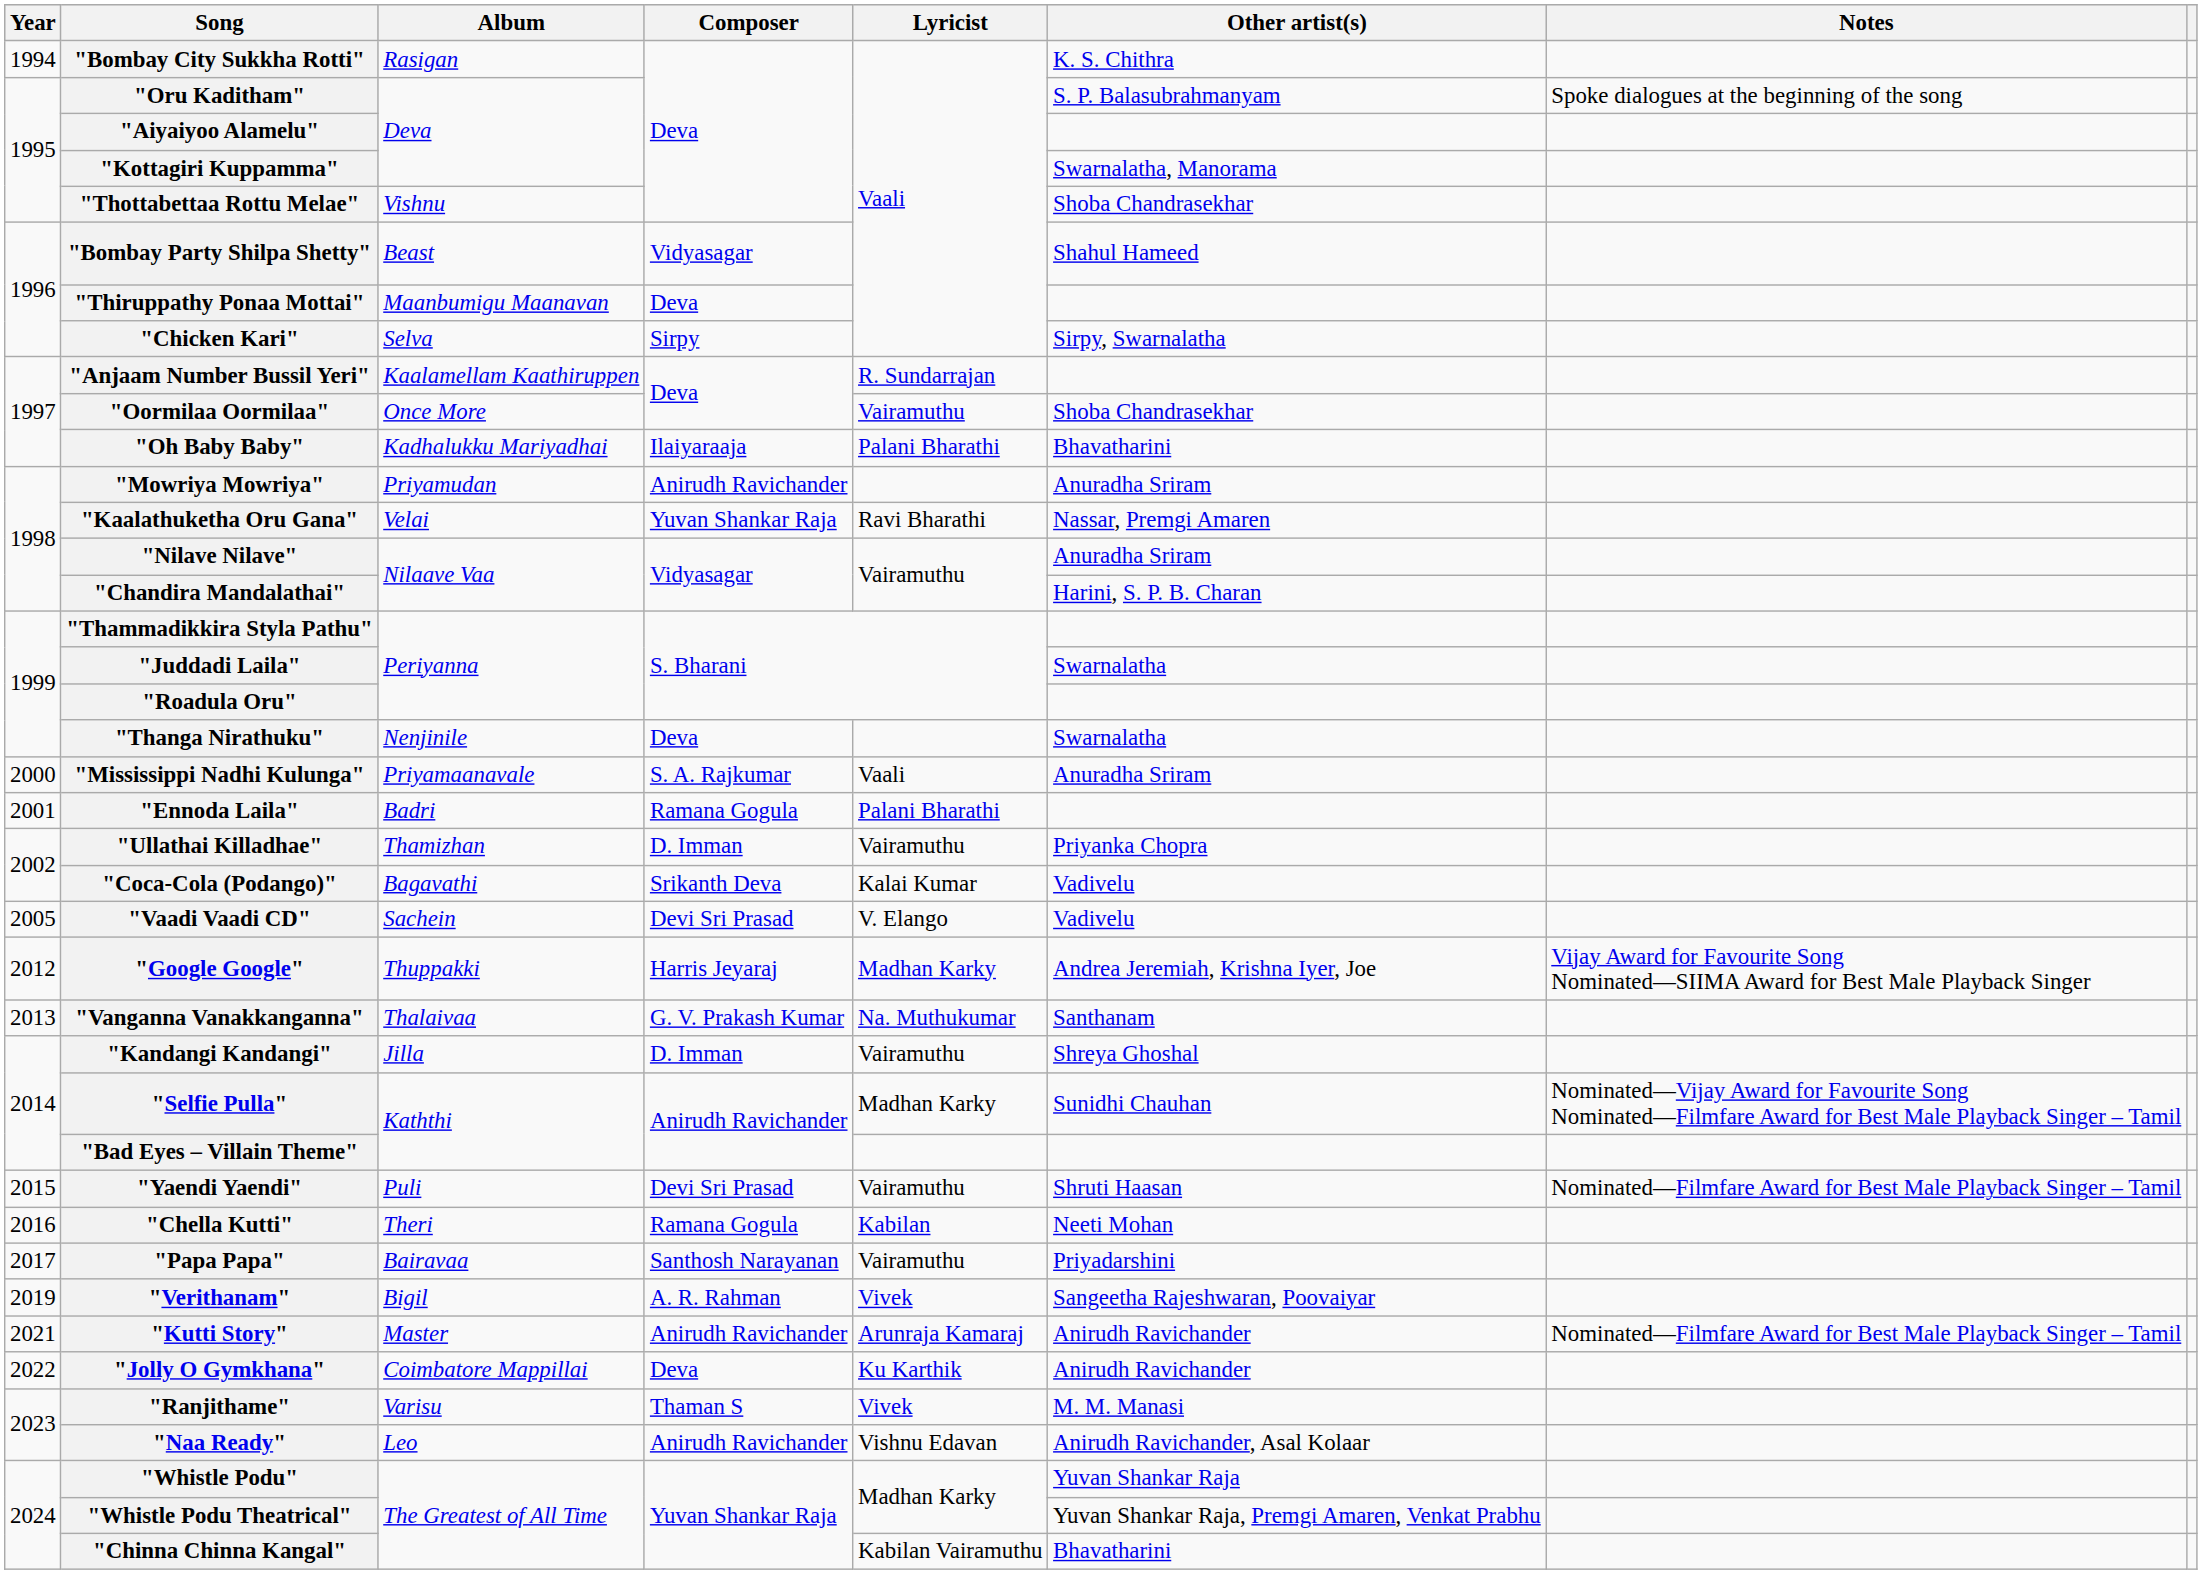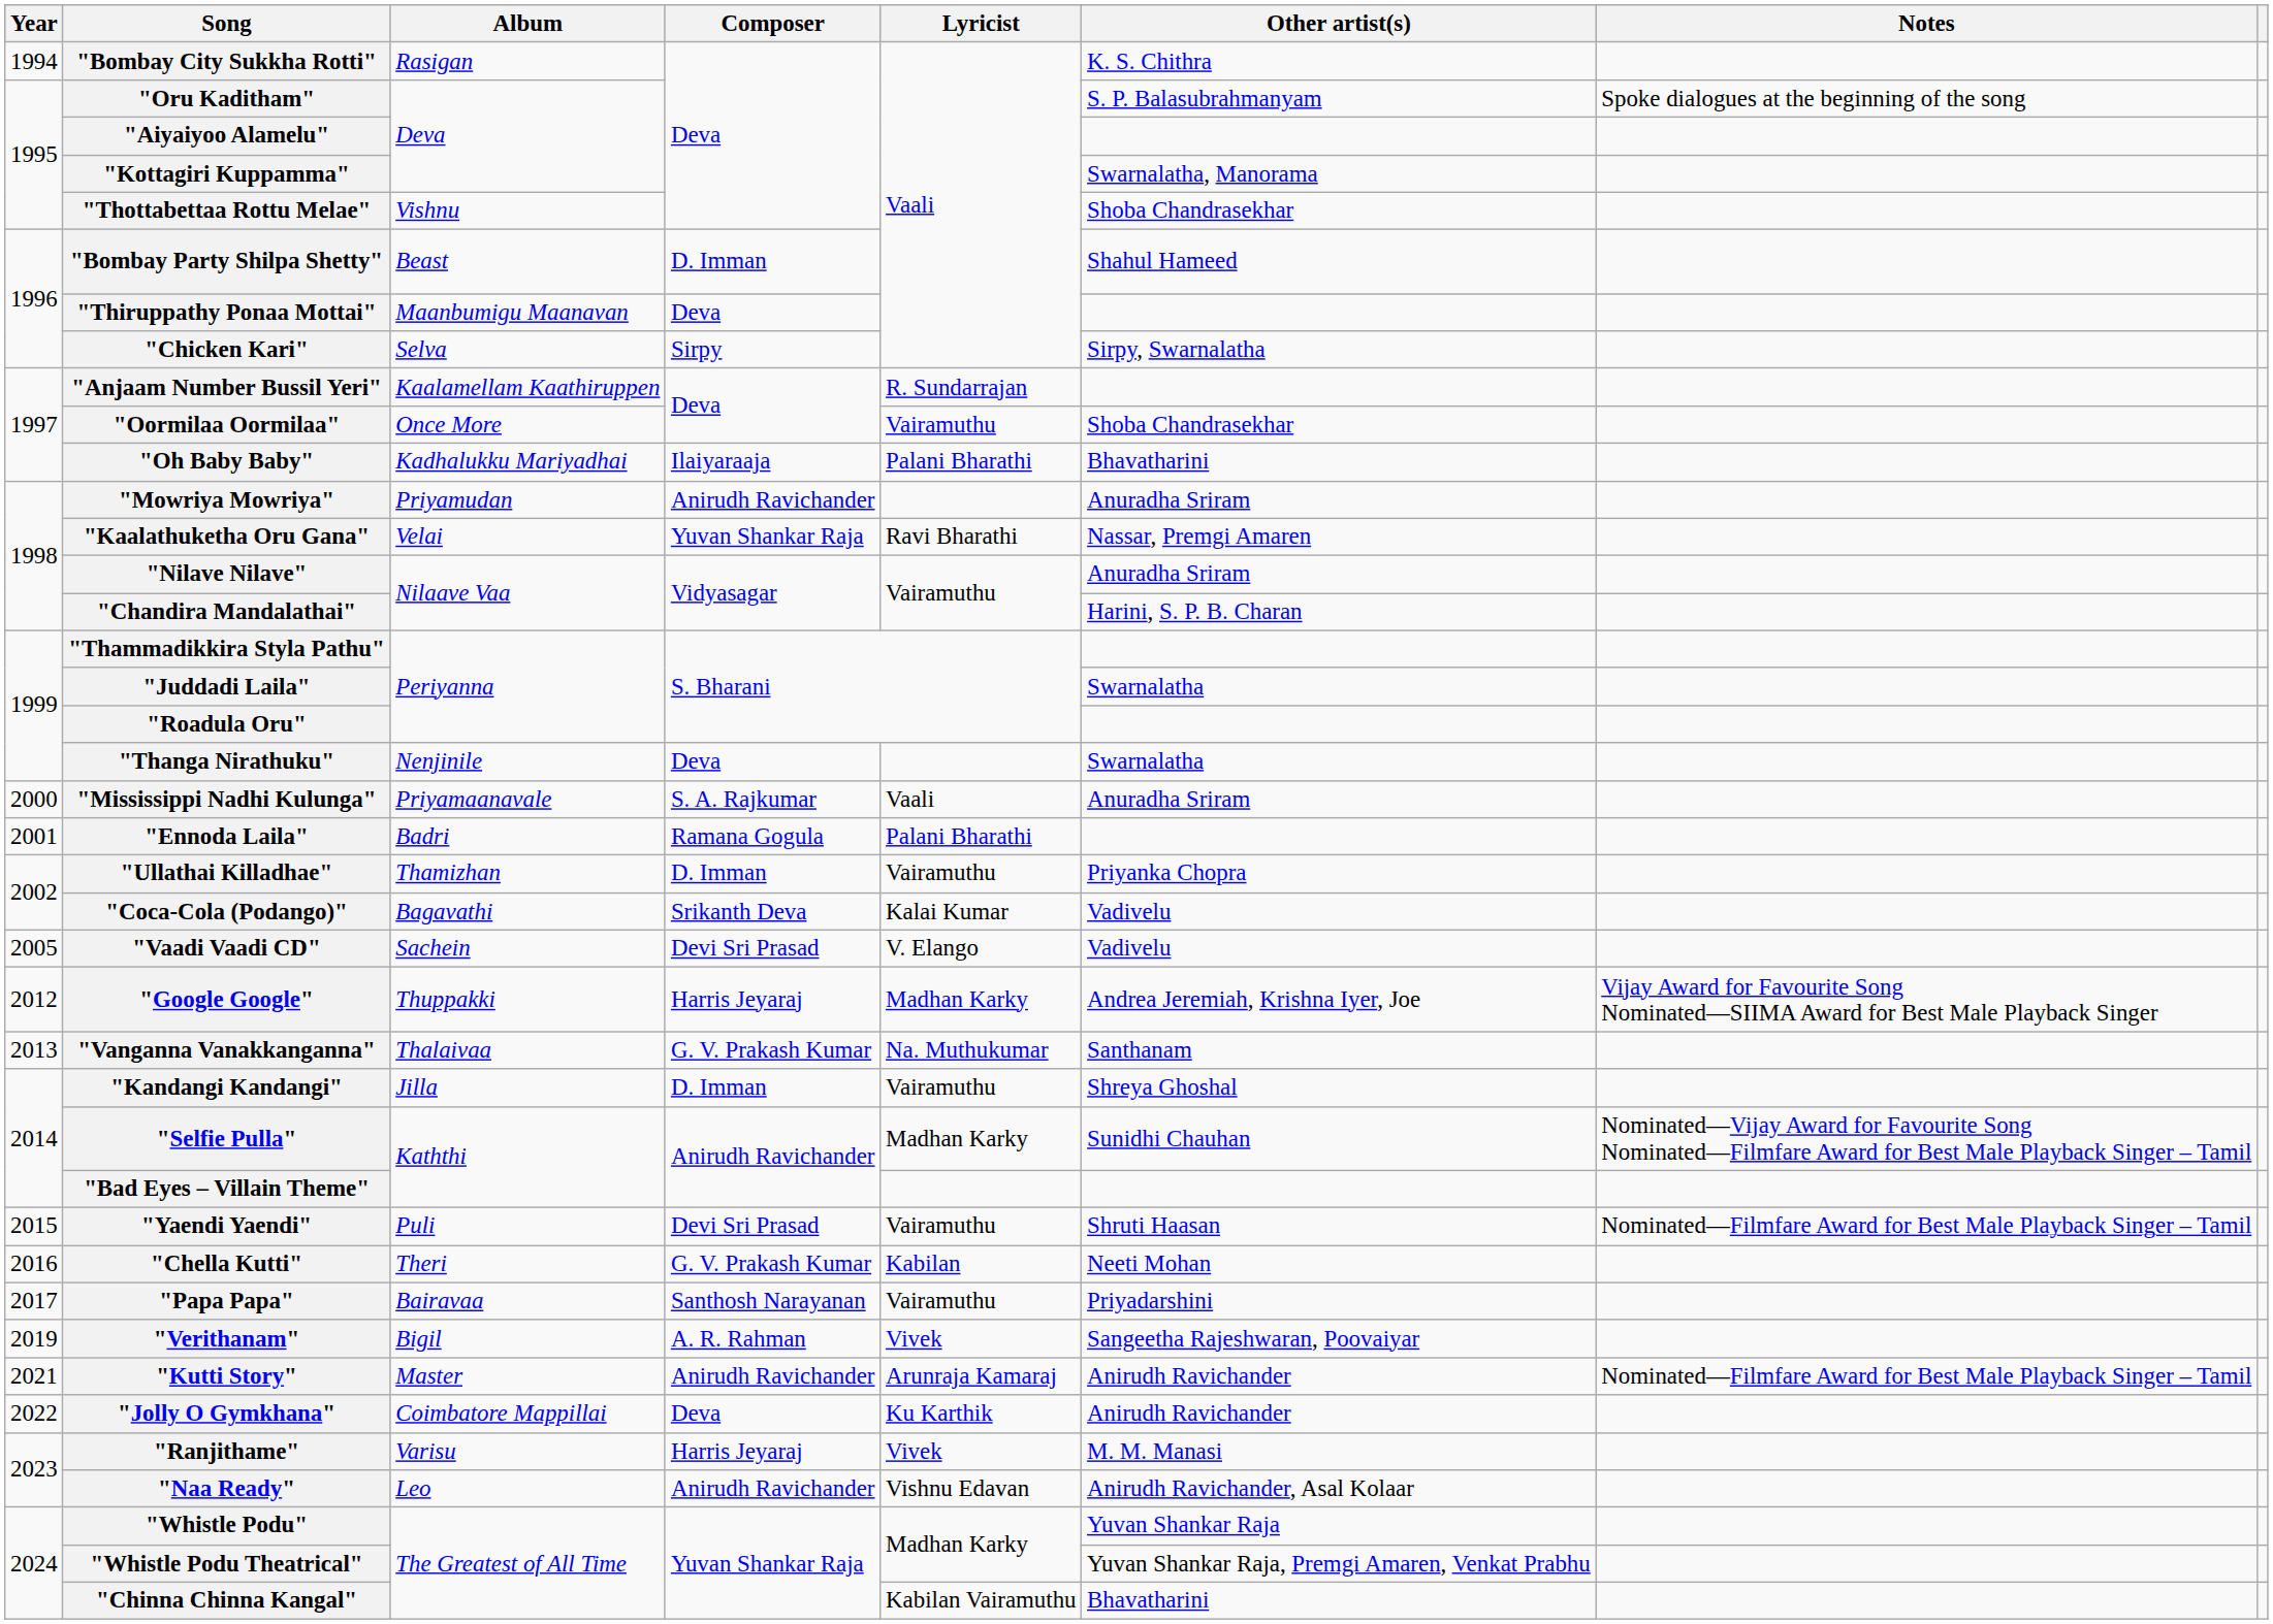"Bombay Party Shilpa Shetty" | Composer: Vidyasagar -> D. Imman
"Chella Kutti" | Composer: Ramana Gogula -> G. V. Prakash Kumar
"Ranjithame" | Composer: Thaman S -> Harris Jeyaraj
